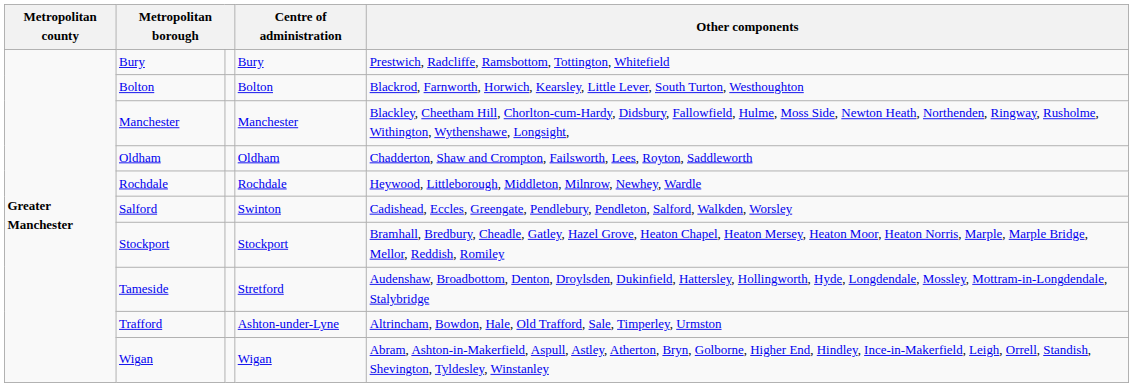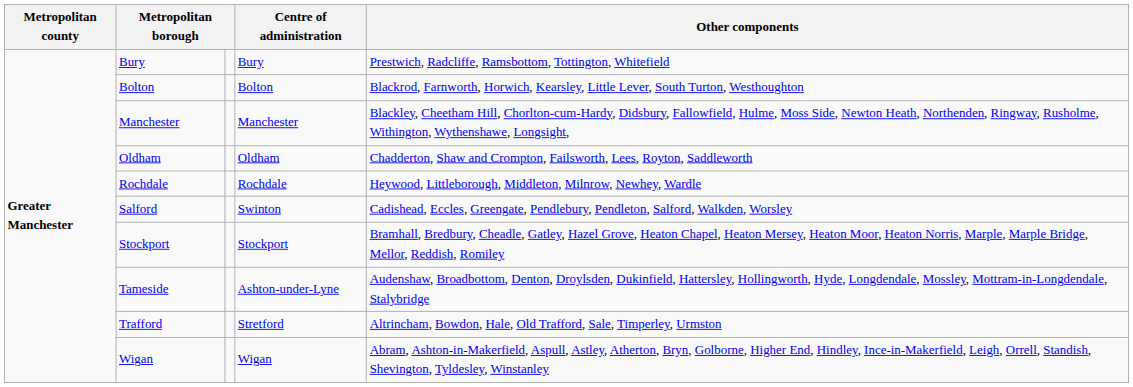Tameside | Centre of administration: Stretford -> Ashton-under-Lyne
Trafford | Centre of administration: Ashton-under-Lyne -> Stretford
